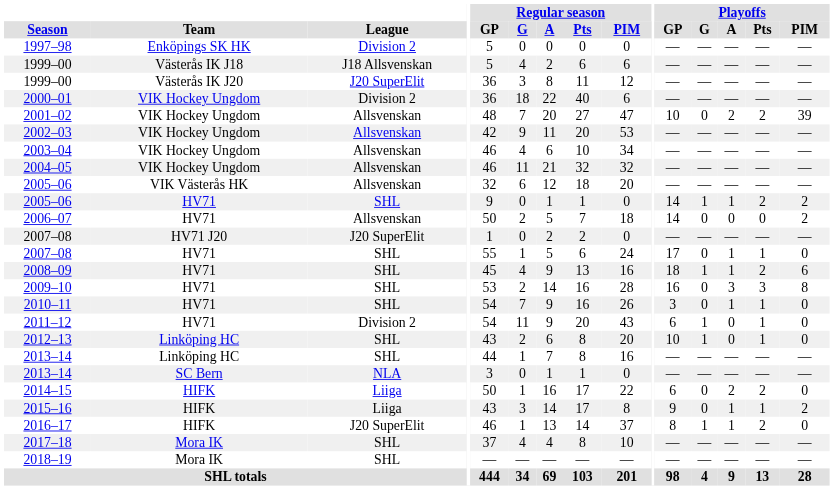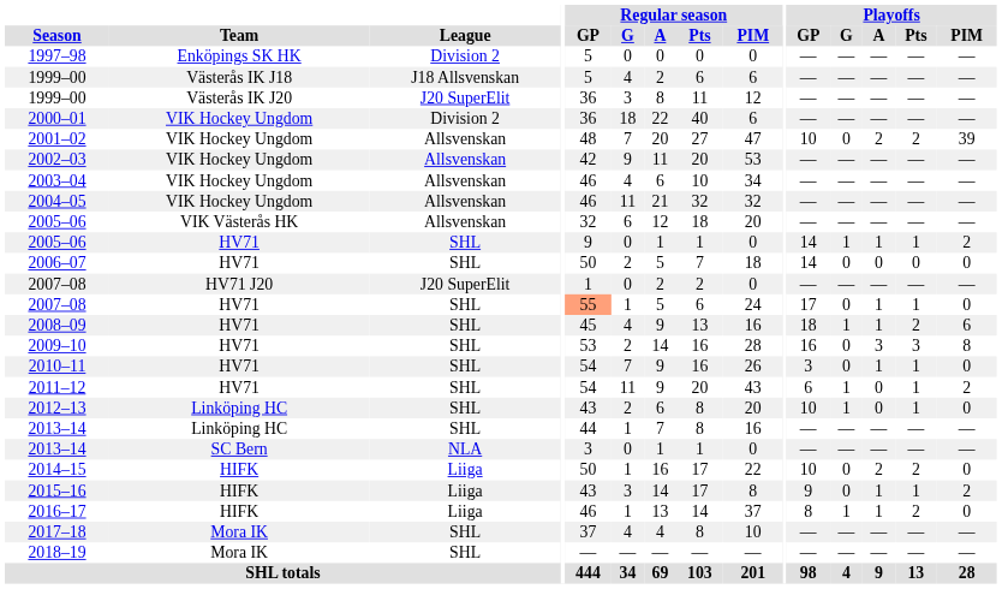2005–06 / HV71 | Playoffs / Pts: 2 -> 1
2006–07 | League: Allsvenskan -> SHL
2006–07 | Playoffs / PIM: 2 -> 0
2007–08 / HV71 | Regular season / GP: no background -> lightsalmon background
2011–12 | League: Division 2 -> SHL
2011–12 | Playoffs / PIM: 0 -> 2
2014–15 | Playoffs / GP: 6 -> 10
2016–17 | League: J20 SuperElit -> Liiga
